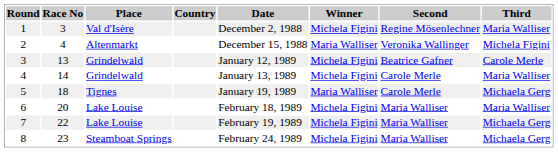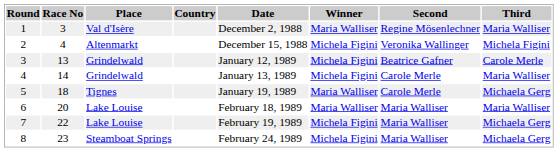1 | Winner: Michela Figini -> Maria Walliser
2 | Winner: Maria Walliser -> Michela Figini
6 | Winner: Michela Figini -> Maria Walliser
